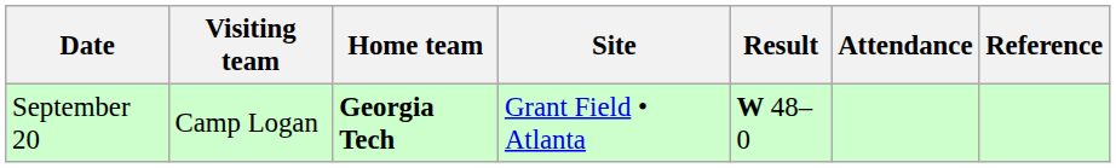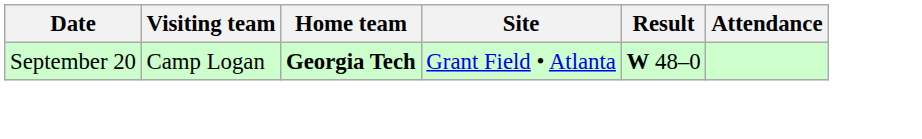- column: Reference
